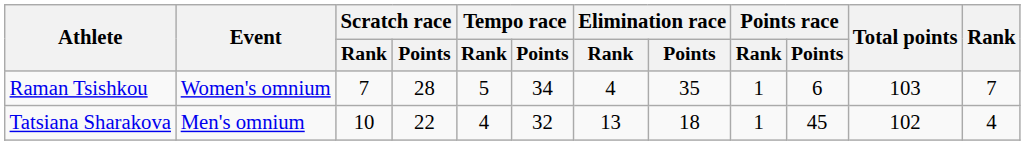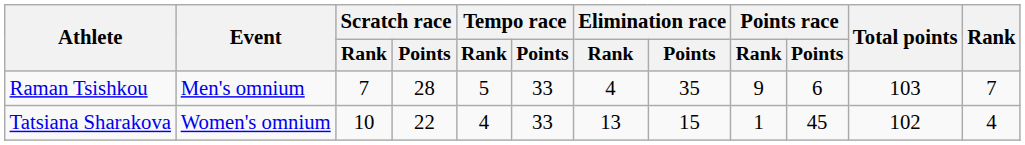Raman Tsishkou | Event: Women's omnium -> Men's omnium
Raman Tsishkou | Tempo race / Points: 34 -> 33
Raman Tsishkou | Points race / Rank: 1 -> 9
Tatsiana Sharakova | Event: Men's omnium -> Women's omnium
Tatsiana Sharakova | Tempo race / Points: 32 -> 33
Tatsiana Sharakova | Elimination race / Points: 18 -> 15
